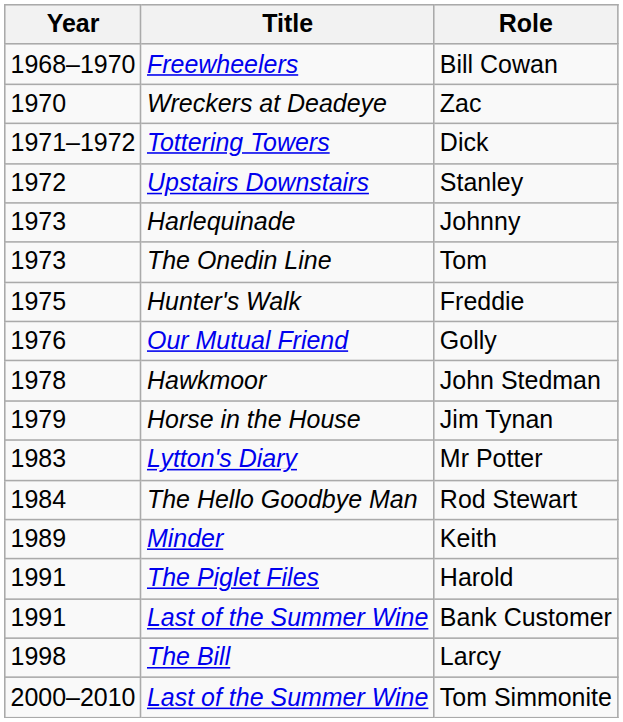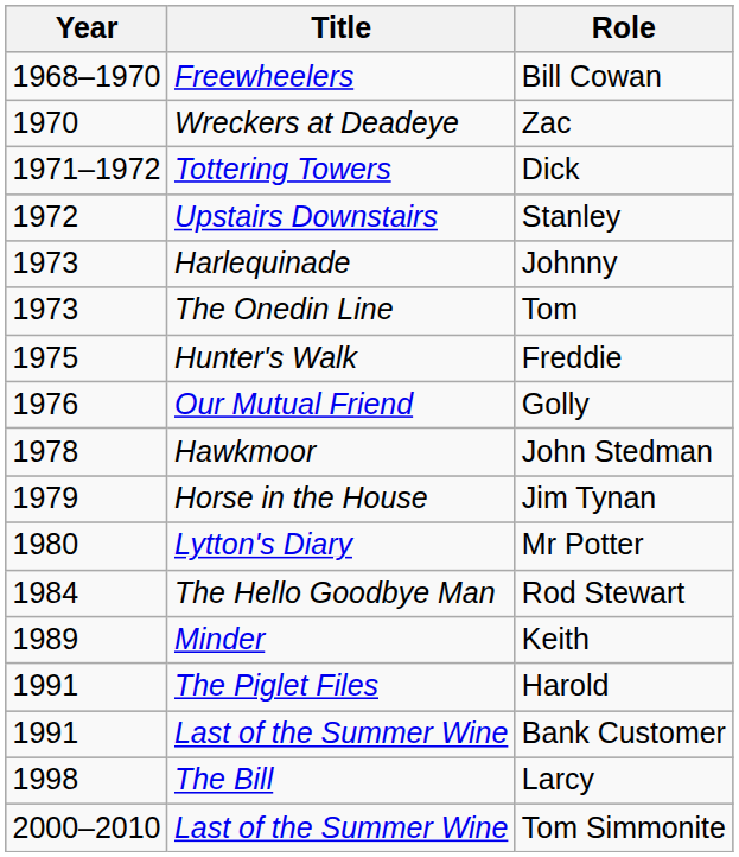Mr Potter | Year: 1983 -> 1980
